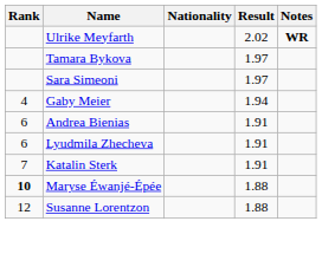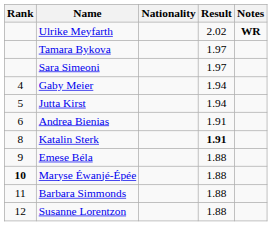+ row: 5 | Jutta Kirst | 1.94
- row: 6 | Lyudmila Zhecheva | 1.91
Katalin Sterk | Rank: 7 -> 8
Katalin Sterk | Result: normal -> bold
+ row: 9 | Emese Béla | 1.88
+ row: 11 | Barbara Simmonds | 1.88
